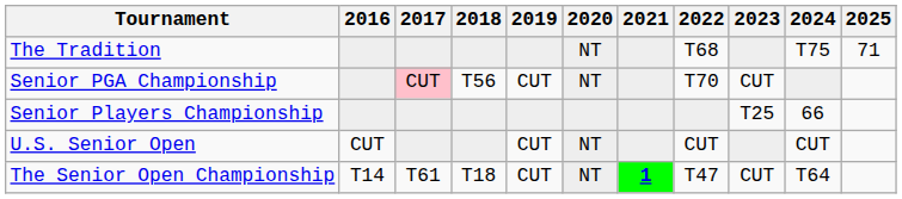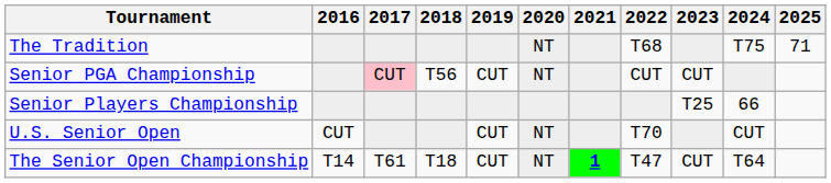Senior PGA Championship | 2022: T70 -> CUT
U.S. Senior Open | 2022: CUT -> T70
